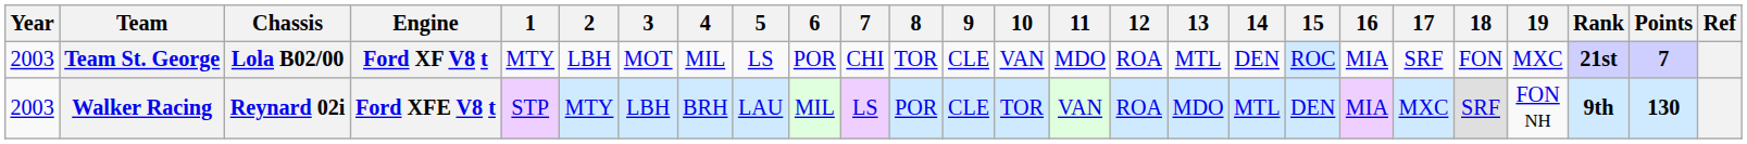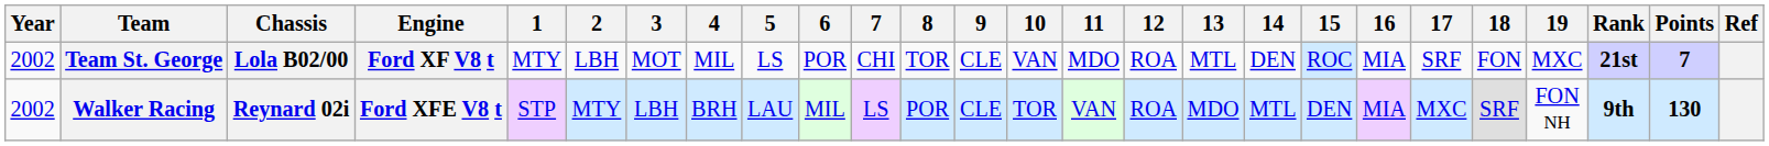Team St. George | Year: 2003 -> 2002
Walker Racing | Year: 2003 -> 2002
